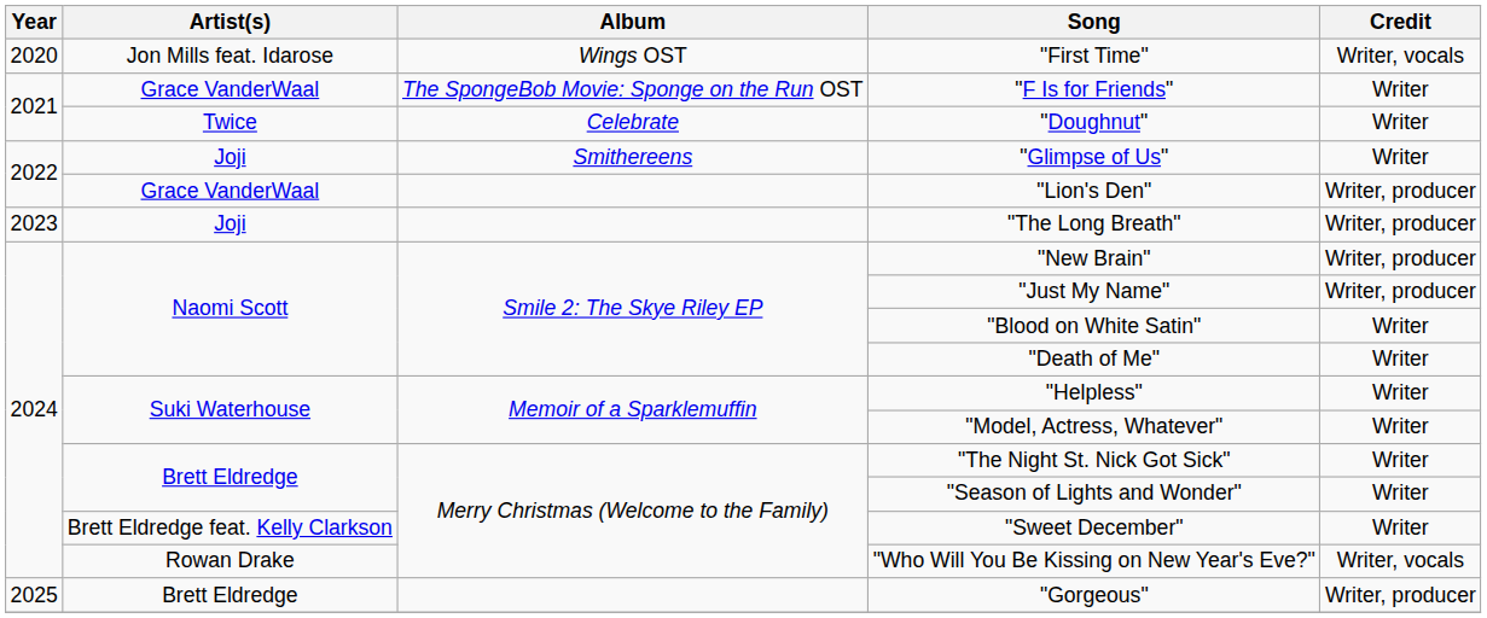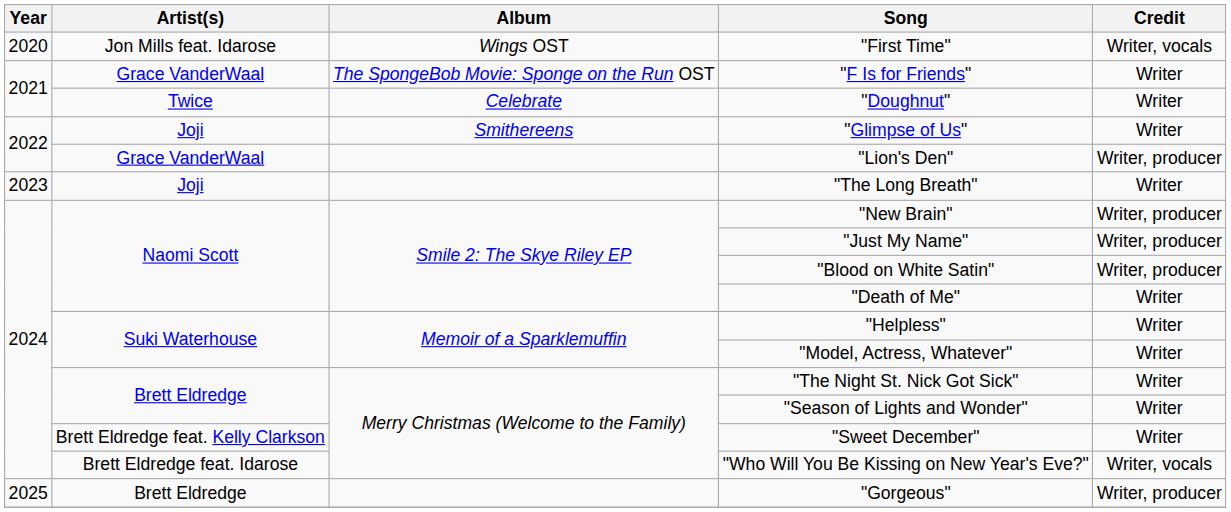"The Long Breath" | Credit: Writer, producer -> Writer
"Blood on White Satin" | Credit: Writer -> Writer, producer
"Who Will You Be Kissing on New Year's Eve?" | Artist(s): Rowan Drake -> Brett Eldredge feat. Idarose
